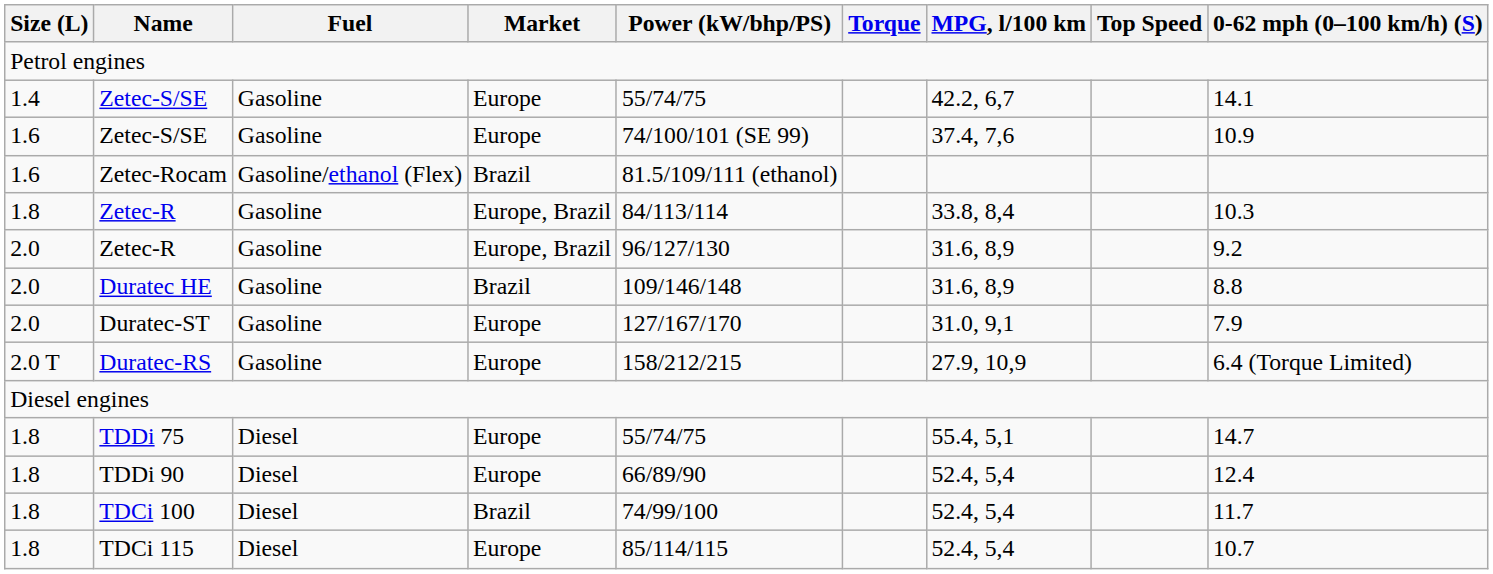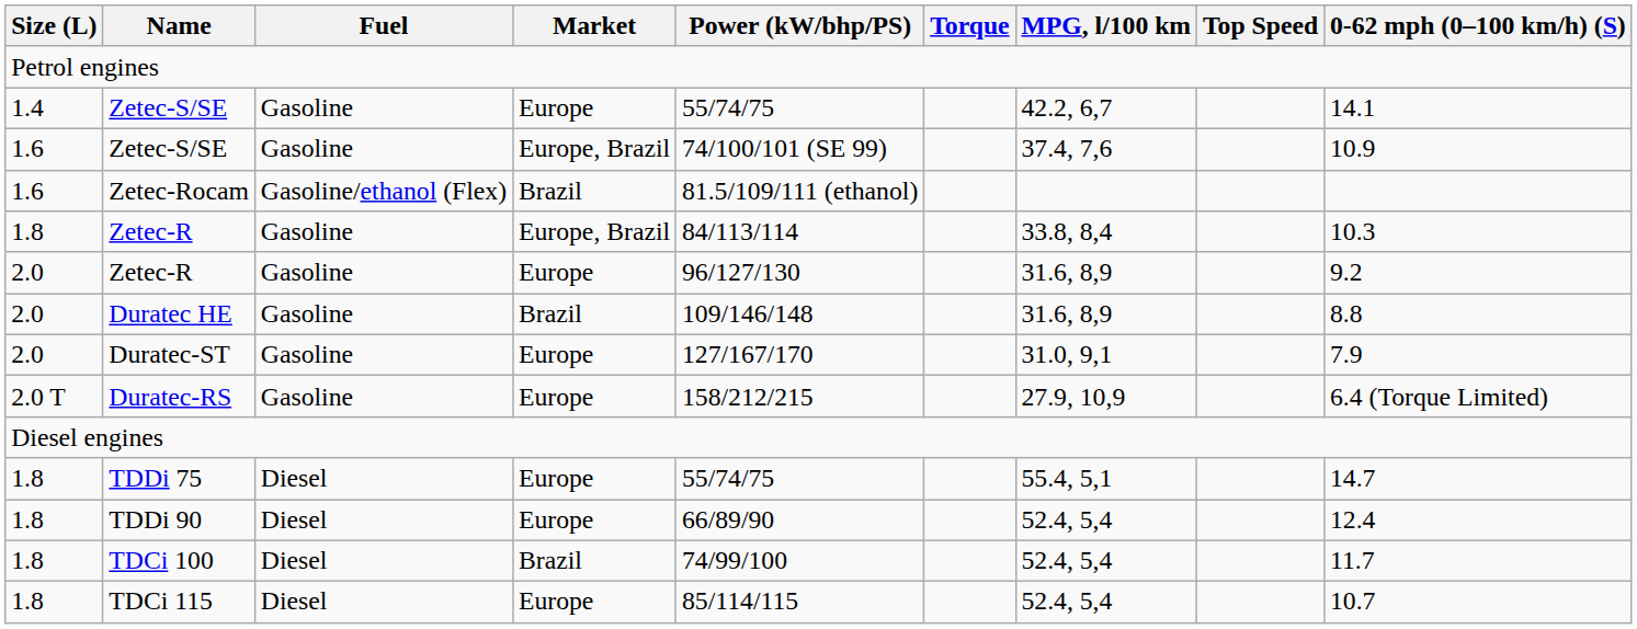1.6 / Zetec-S/SE | Market: Europe -> Europe, Brazil
2.0 / Zetec-R | Market: Europe, Brazil -> Europe
